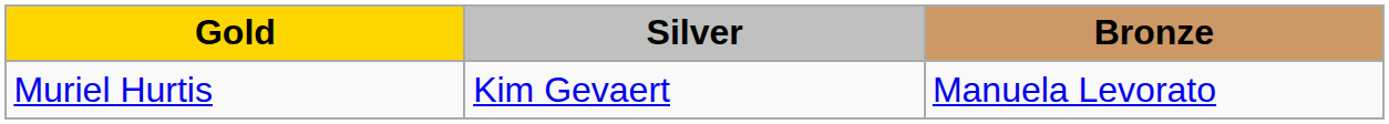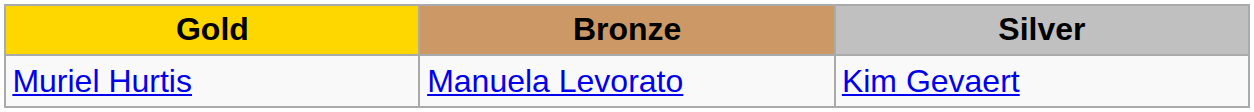columns swapped: Silver <-> Bronze
